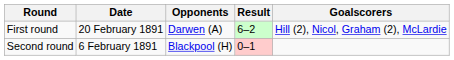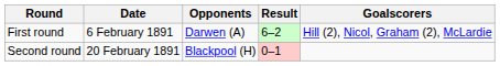First round | Date: 20 February 1891 -> 6 February 1891
Second round | Date: 6 February 1891 -> 20 February 1891
